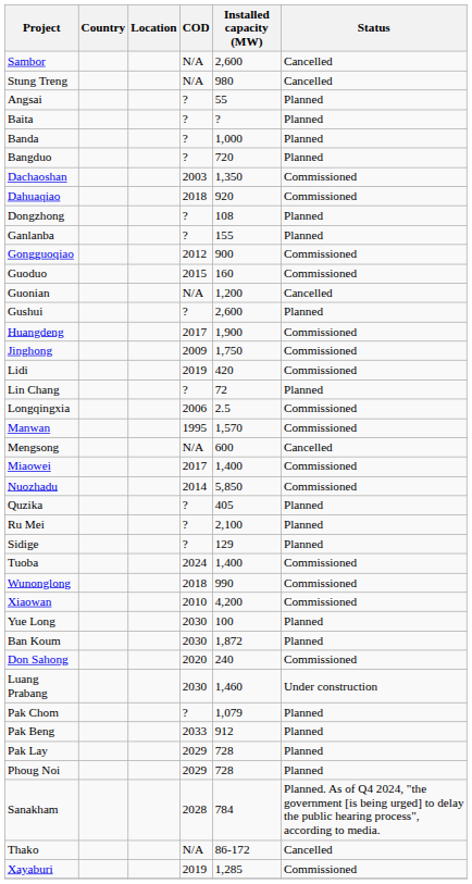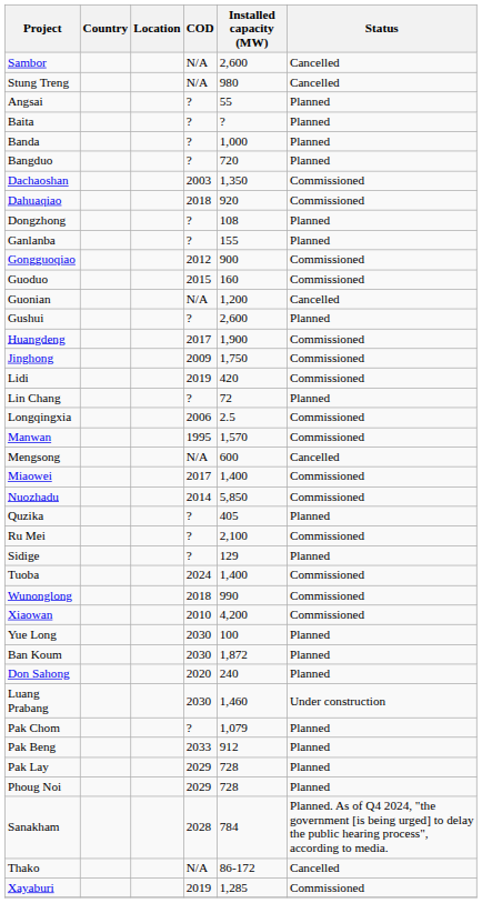Ru Mei | Status: Planned -> Commissioned
Don Sahong | Status: Commissioned -> Planned
